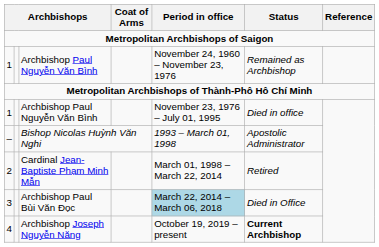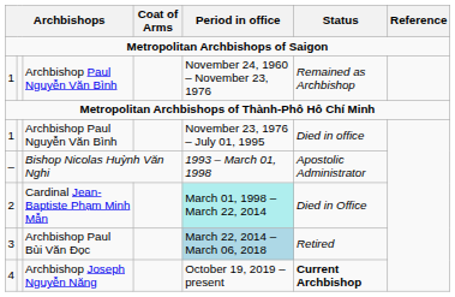2 | Period in office: no background -> paleturquoise background
2 | Status: Retired -> Died in Office
3 | Status: Died in Office -> Retired
